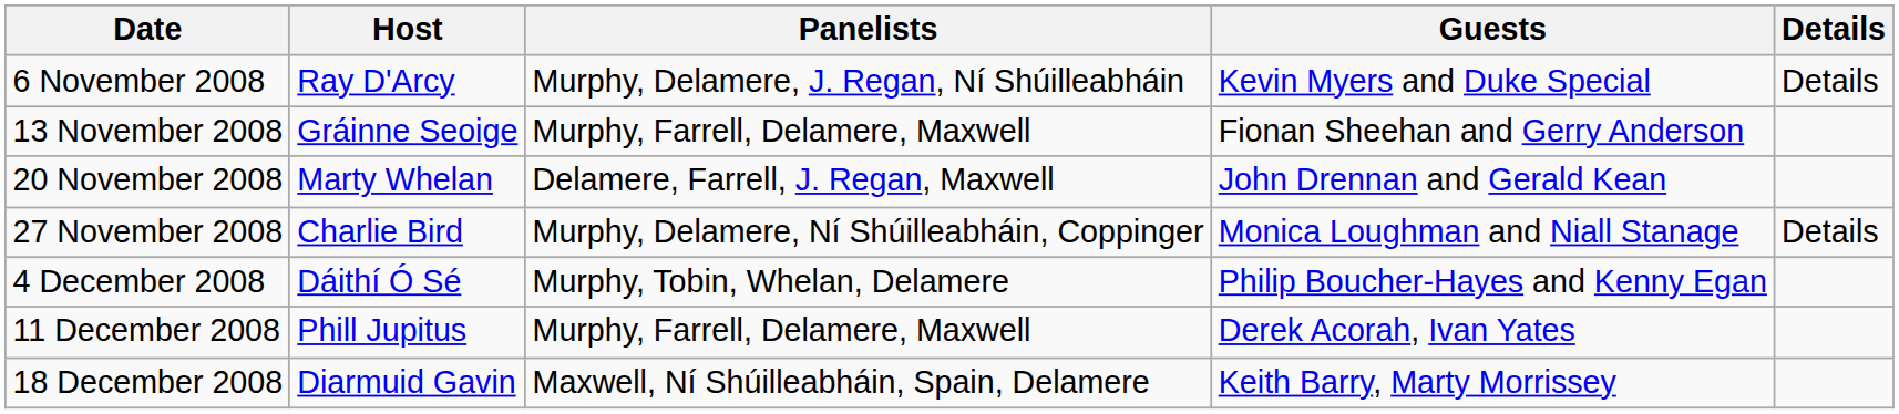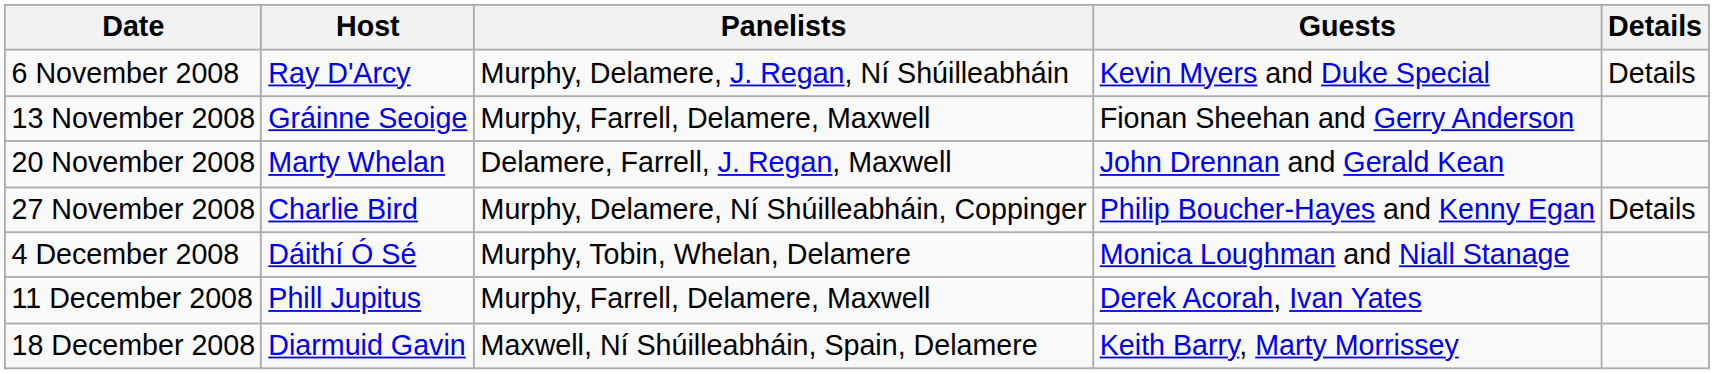27 November 2008 | Guests: Monica Loughman and Niall Stanage -> Philip Boucher-Hayes and Kenny Egan
4 December 2008 | Guests: Philip Boucher-Hayes and Kenny Egan -> Monica Loughman and Niall Stanage
